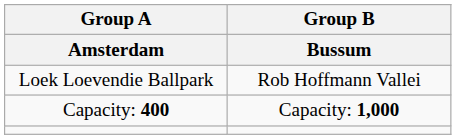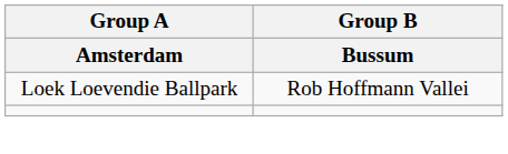- row: Capacity: 400 | Capacity: 1,000
